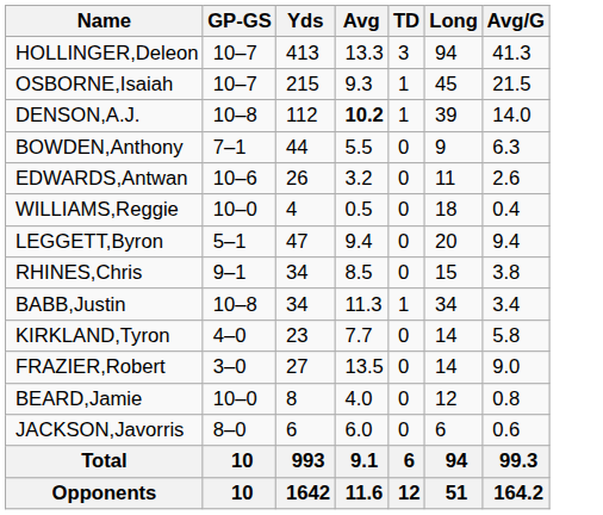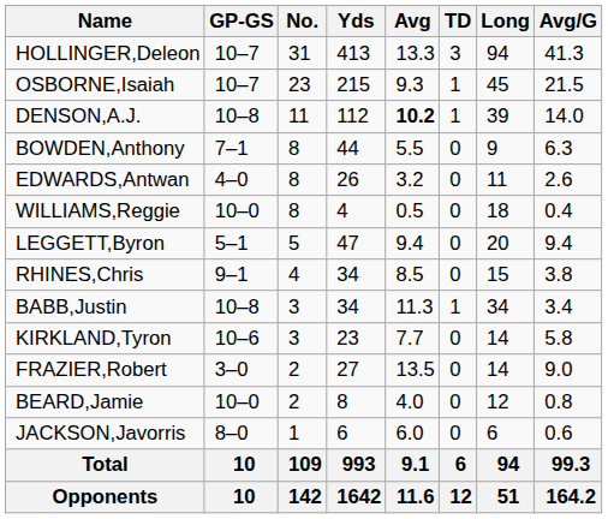+ column: No. | 31 | 23 | 11 | 8 | 8 | 8 | 5 | 4 | 3 | 3 | 2 | 2 | 1 | 109 | 142
EDWARDS,Antwan | GP-GS: 10–6 -> 4–0
KIRKLAND,Tyron | GP-GS: 4–0 -> 10–6
